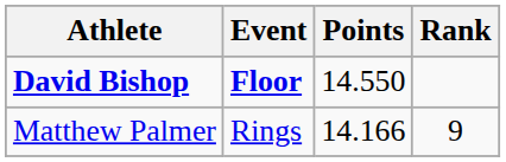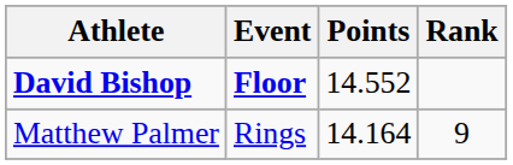David Bishop | Points: 14.550 -> 14.552
Matthew Palmer | Points: 14.166 -> 14.164
